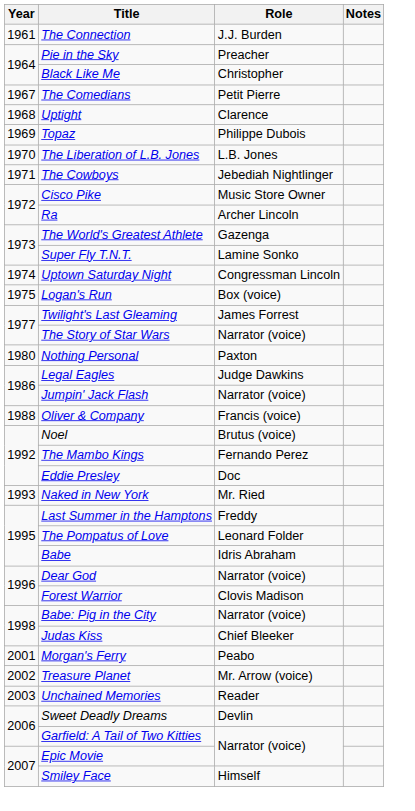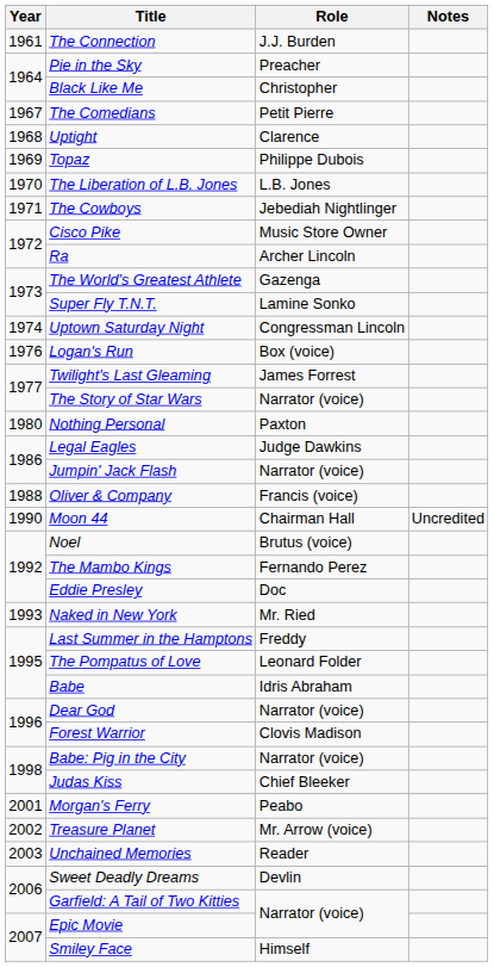Logan's Run | Year: 1975 -> 1976
+ row: 1990 | Moon 44 | Chairman Hall | Uncredited
